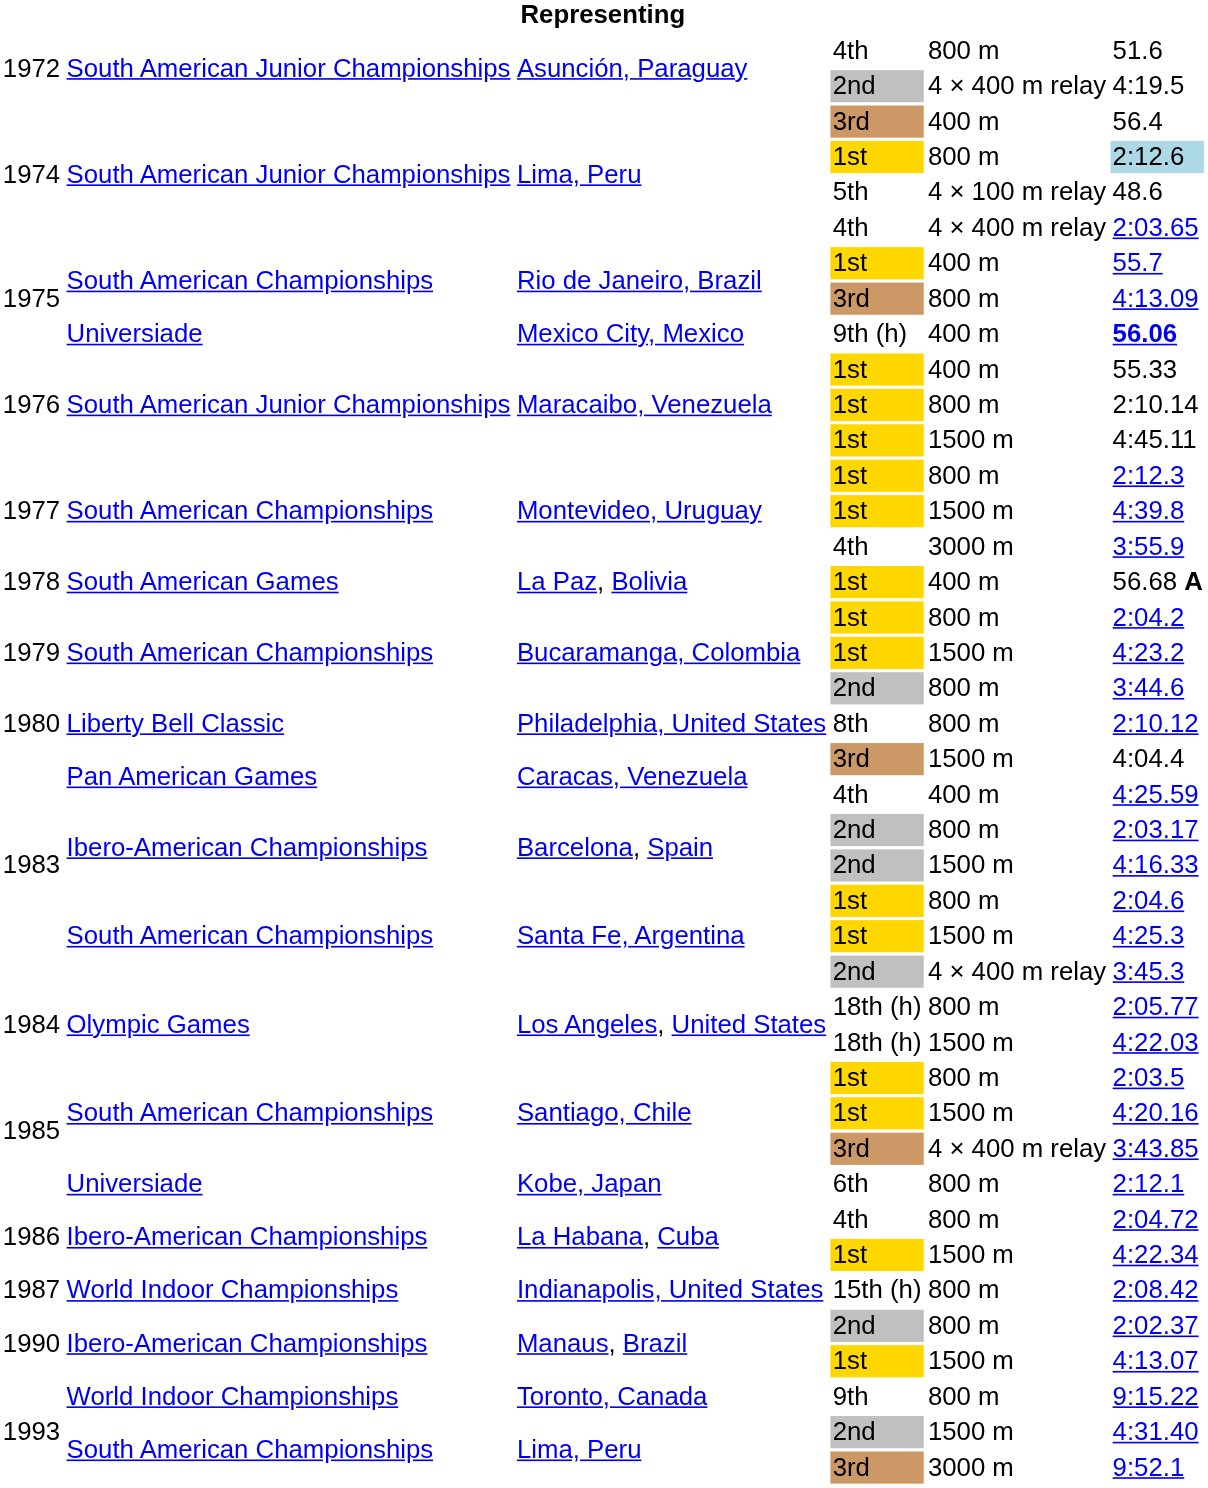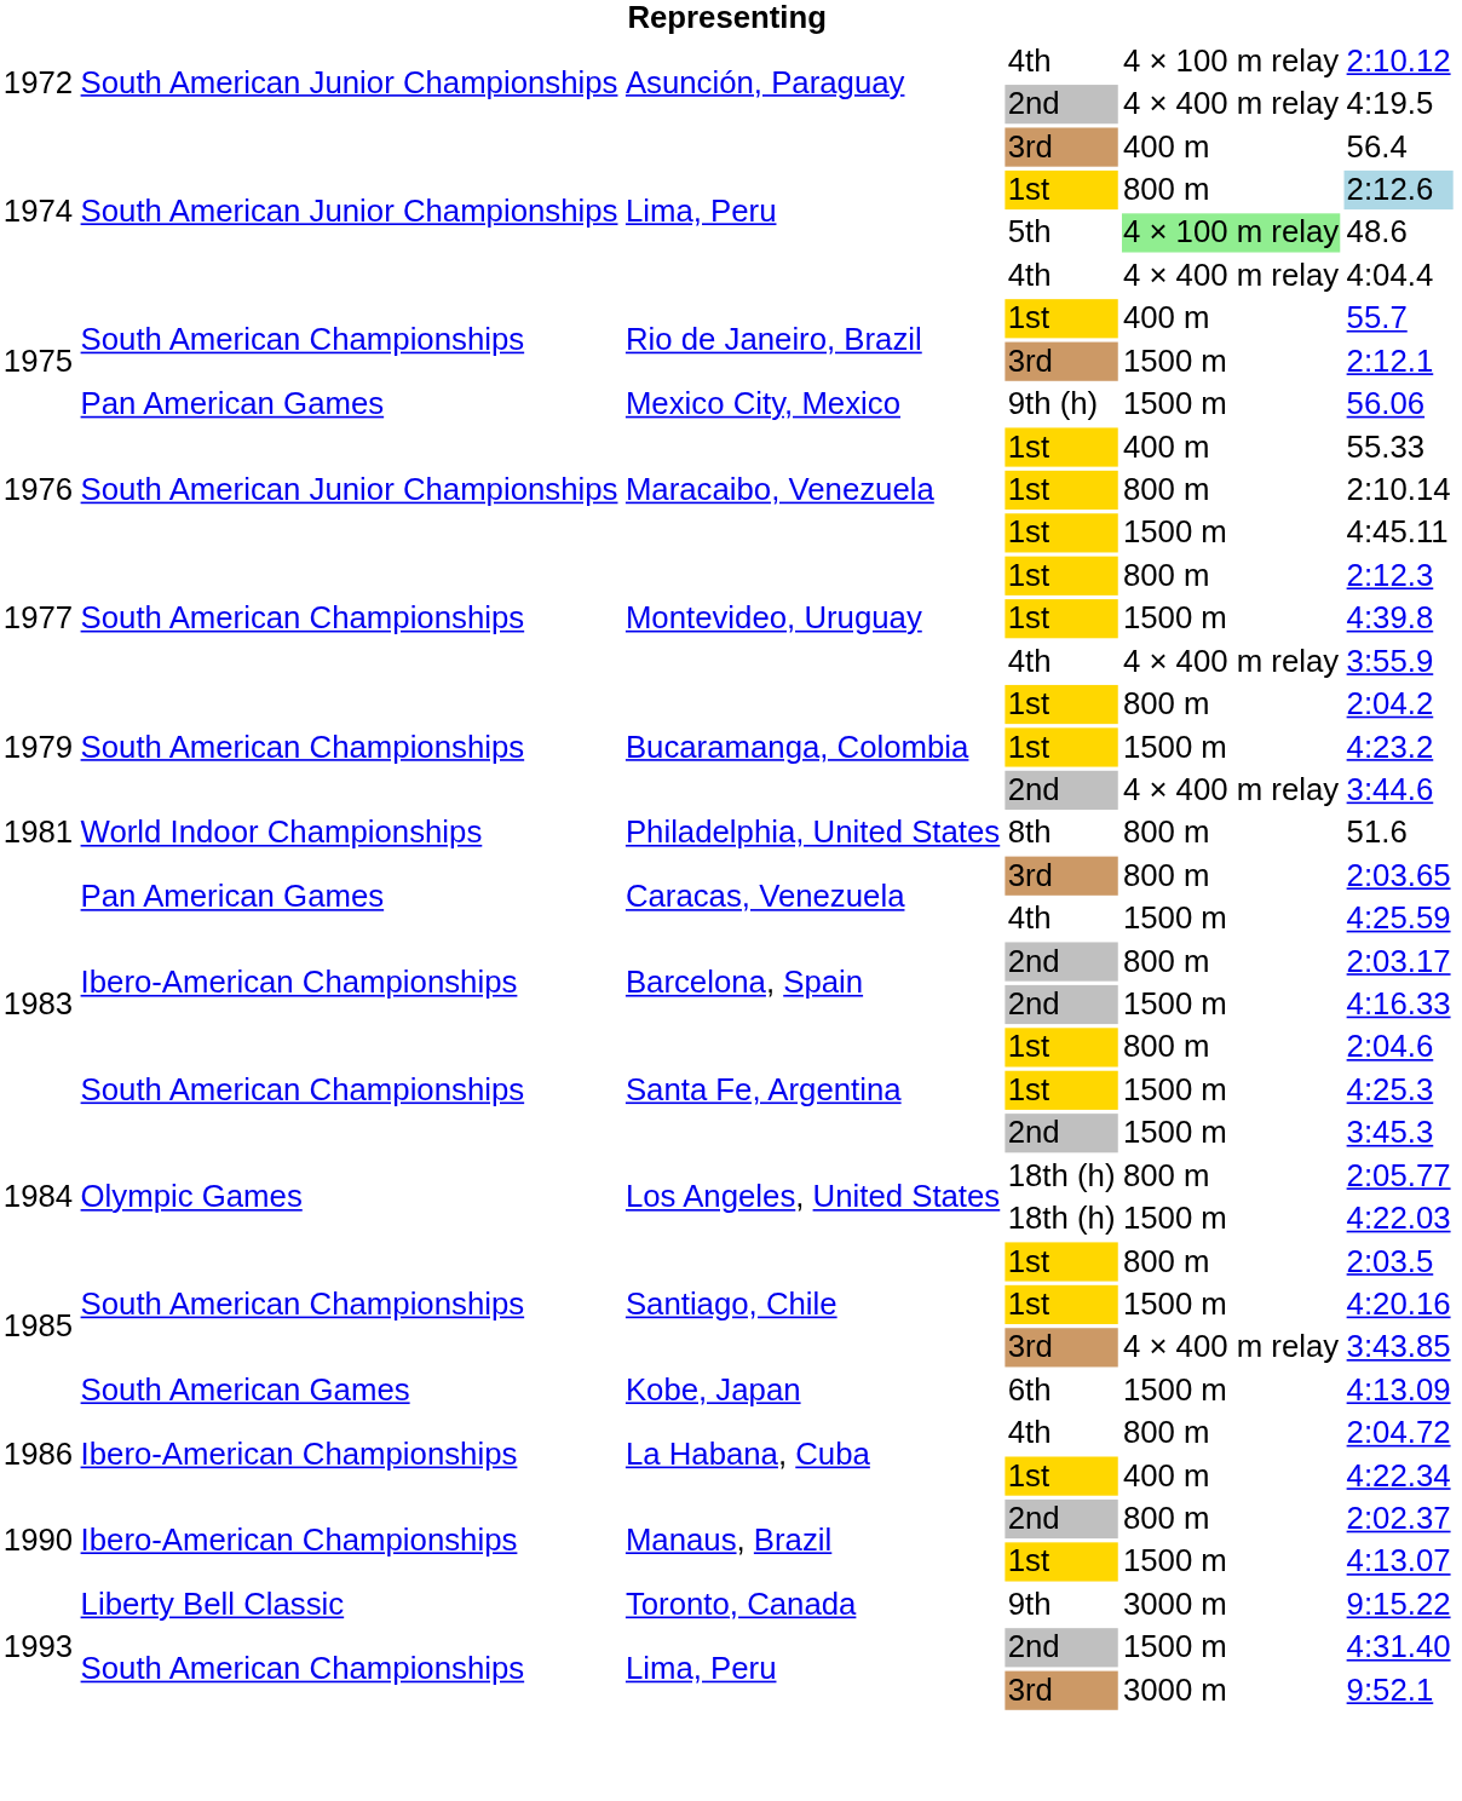Asunción, Paraguay / 4th | column 5: 800 m -> 4 × 100 m relay
Asunción, Paraguay / 4th | column 6: 51.6 -> 2:10.12
Lima, Peru / 5th | column 5: no background -> lightgreen background
Lima, Peru / 4th | column 6: 2:03.65 -> 4:04.4
Rio de Janeiro, Brazil / 3rd | column 5: 800 m -> 1500 m
Rio de Janeiro, Brazil / 3rd | column 6: 4:13.09 -> 2:12.1
Mexico City, Mexico | column 2: Universiade -> Pan American Games
Mexico City, Mexico | column 5: 400 m -> 1500 m
Mexico City, Mexico | column 6: bold -> normal
Montevideo, Uruguay / 4th | column 5: 3000 m -> 4 × 400 m relay
- row: 1978 | South American Games | La Paz, Bolivia | 1st | 400 m | 56.68 A
Bucaramanga, Colombia / 2nd | column 5: 800 m -> 4 × 400 m relay
Philadelphia, United States | column 1: 1980 -> 1981
Philadelphia, United States | column 2: Liberty Bell Classic -> World Indoor Championships
Philadelphia, United States | column 6: 2:10.12 -> 51.6
Caracas, Venezuela / 3rd | column 5: 1500 m -> 800 m
Caracas, Venezuela / 3rd | column 6: 4:04.4 -> 2:03.65
Caracas, Venezuela / 4th | column 5: 400 m -> 1500 m
Santa Fe, Argentina / 2nd | column 5: 4 × 400 m relay -> 1500 m
Kobe, Japan | column 2: Universiade -> South American Games
Kobe, Japan | column 5: 800 m -> 1500 m
Kobe, Japan | column 6: 2:12.1 -> 4:13.09
La Habana, Cuba / 1st | column 5: 1500 m -> 400 m
- row: 1987 | World Indoor Championships | Indianapolis, United States | 15th (h) | 800 m | 2:08.42
Toronto, Canada | column 2: World Indoor Championships -> Liberty Bell Classic
Toronto, Canada | column 5: 800 m -> 3000 m
